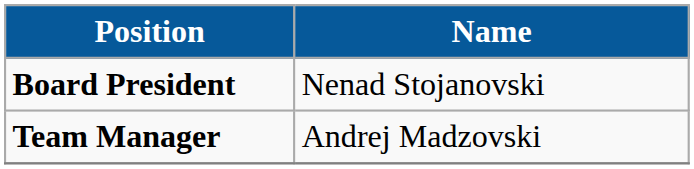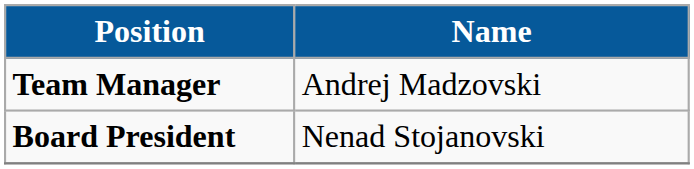rows swapped: Board President <-> Team Manager
